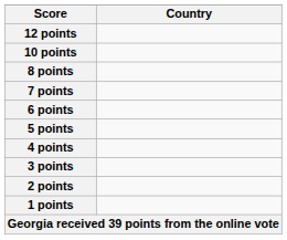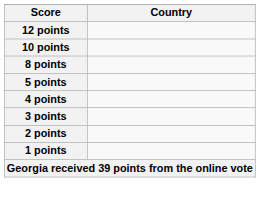- row: 7 points
- row: 6 points
